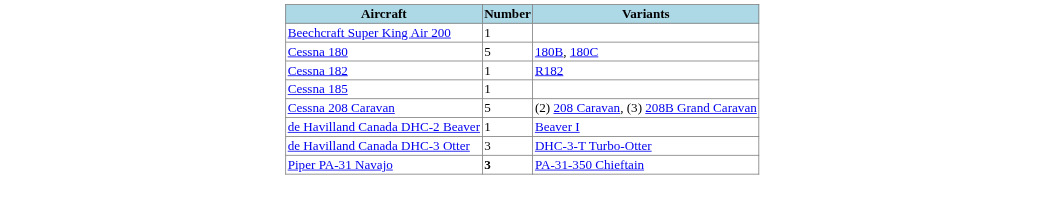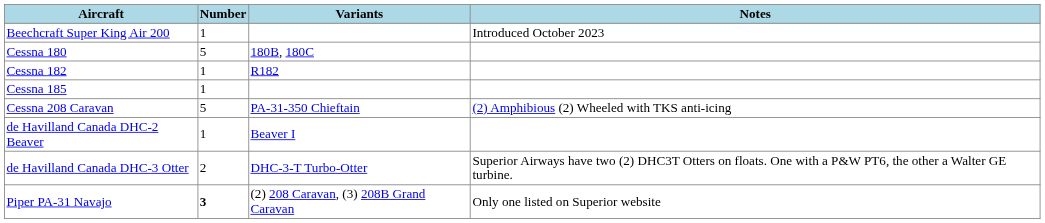+ column: Notes | Introduced October 2023 | (2) Amphibious (2) Wheeled with TKS anti-icing | Superior Airways have two (2) DHC3T Otters on floats. One with a P&W PT6, the other a Walter GE turbine. | Only one listed on Superior website
Cessna 208 Caravan | Variants: (2) 208 Caravan, (3) 208B Grand Caravan -> PA-31-350 Chieftain
de Havilland Canada DHC-3 Otter | Number: 3 -> 2
Piper PA-31 Navajo | Variants: PA-31-350 Chieftain -> (2) 208 Caravan, (3) 208B Grand Caravan
